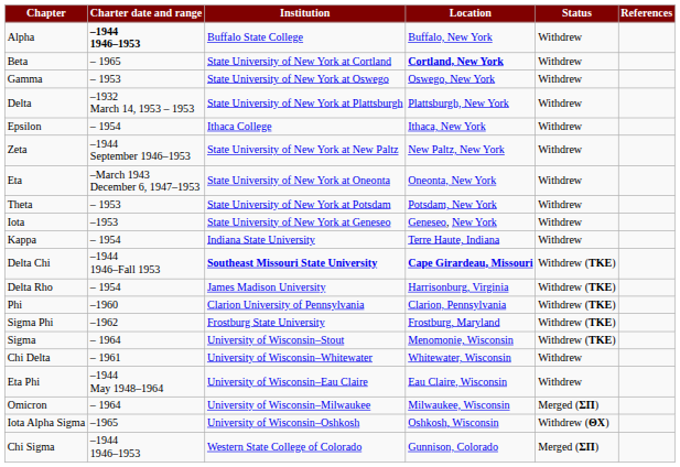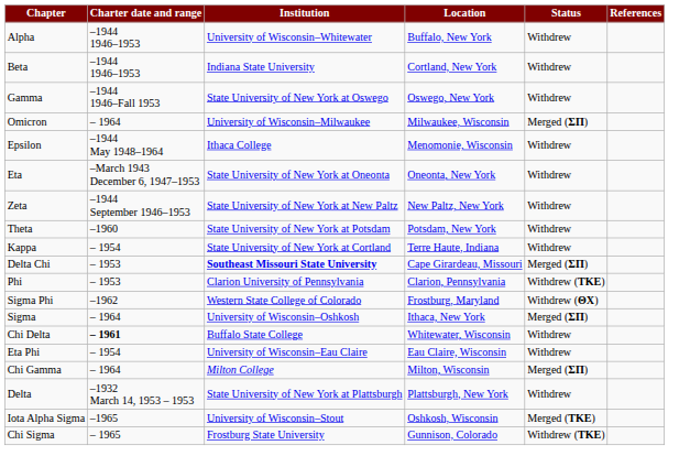Alpha | Charter date and range: bold -> normal
Alpha | Institution: Buffalo State College -> University of Wisconsin–Whitewater
Beta | Charter date and range: – 1965 -> –1944 1946–1953
Beta | Institution: State University of New York at Cortland -> Indiana State University
Beta | Location: bold -> normal
Gamma | Charter date and range: – 1953 -> –1944 1946–Fall 1953
rows swapped: Delta <-> Omicron
Epsilon | Charter date and range: – 1954 -> –1944 May 1948–1964
Epsilon | Location: Ithaca, New York -> Menomonie, Wisconsin
rows swapped: Zeta <-> Eta
Theta | Charter date and range: – 1953 -> –1960
- row: Iota | –1953 | State University of New York at Geneseo | Geneseo, New York | Withdrew
Kappa | Institution: Indiana State University -> State University of New York at Cortland
Delta Chi | Charter date and range: –1944 1946–Fall 1953 -> – 1953
Delta Chi | Location: bold -> normal
Delta Chi | Status: Withdrew (ΤΚΕ) -> Merged (ΣΠ)
- row: Delta Rho | – 1954 | James Madison University | Harrisonburg, Virginia | Withdrew (ΤΚΕ)
Phi | Charter date and range: –1960 -> – 1953
Sigma Phi | Institution: Frostburg State University -> Western State College of Colorado
Sigma Phi | Status: Withdrew (ΤΚΕ) -> Withdrew (ΘΧ)
Sigma | Institution: University of Wisconsin–Stout -> University of Wisconsin–Oshkosh
Sigma | Location: Menomonie, Wisconsin -> Ithaca, New York
Sigma | Status: Withdrew (ΤΚΕ) -> Merged (ΣΠ)
Chi Delta | Charter date and range: normal -> bold
Chi Delta | Institution: University of Wisconsin–Whitewater -> Buffalo State College
Eta Phi | Charter date and range: –1944 May 1948–1964 -> – 1954
+ row: Chi Gamma | – 1964 | Milton College | Milton, Wisconsin | Merged (ΣΠ)
Iota Alpha Sigma | Institution: University of Wisconsin–Oshkosh -> University of Wisconsin–Stout
Iota Alpha Sigma | Status: Withdrew (ΘΧ) -> Merged (ΤΚΕ)
Chi Sigma | Charter date and range: –1944 1946–1953 -> – 1965
Chi Sigma | Institution: Western State College of Colorado -> Frostburg State University
Chi Sigma | Status: Merged (ΣΠ) -> Withdrew (ΤΚΕ)
